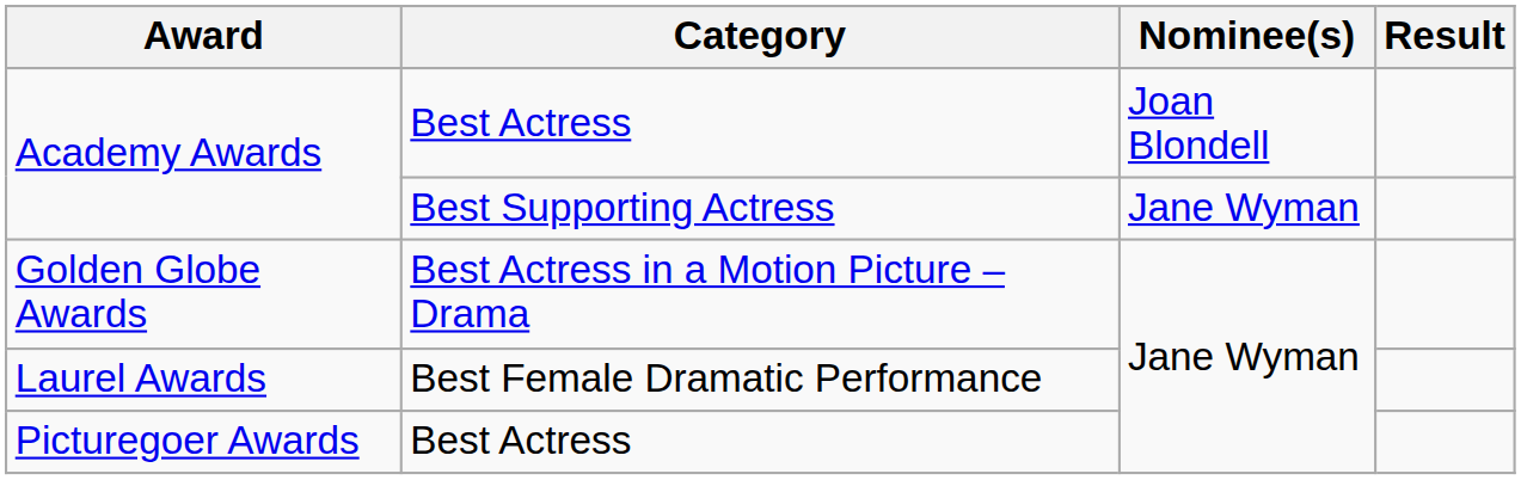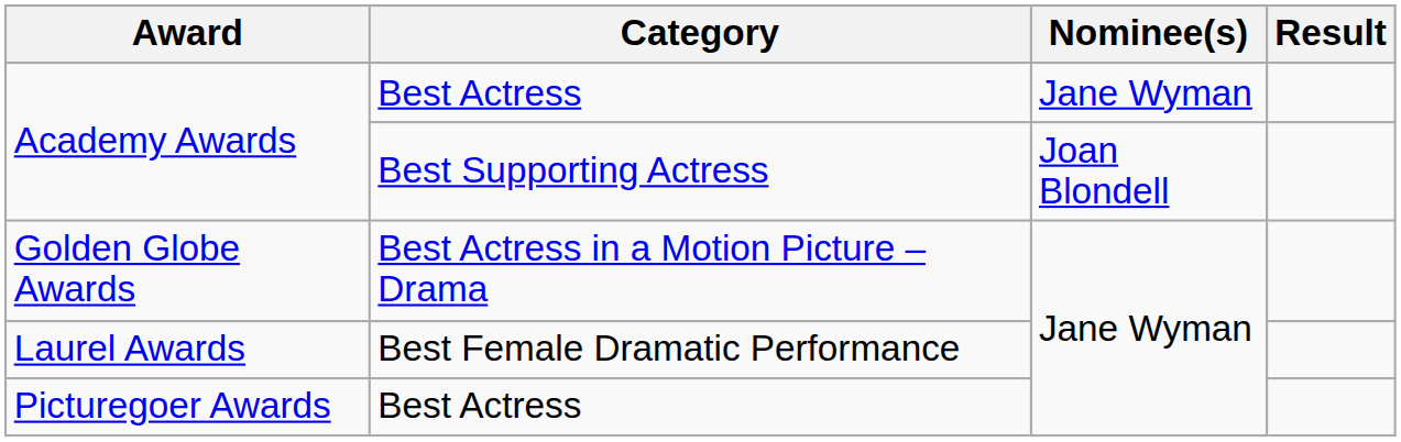Academy Awards / Best Actress | Nominee(s): Joan Blondell -> Jane Wyman
Academy Awards / Best Supporting Actress | Nominee(s): Jane Wyman -> Joan Blondell
